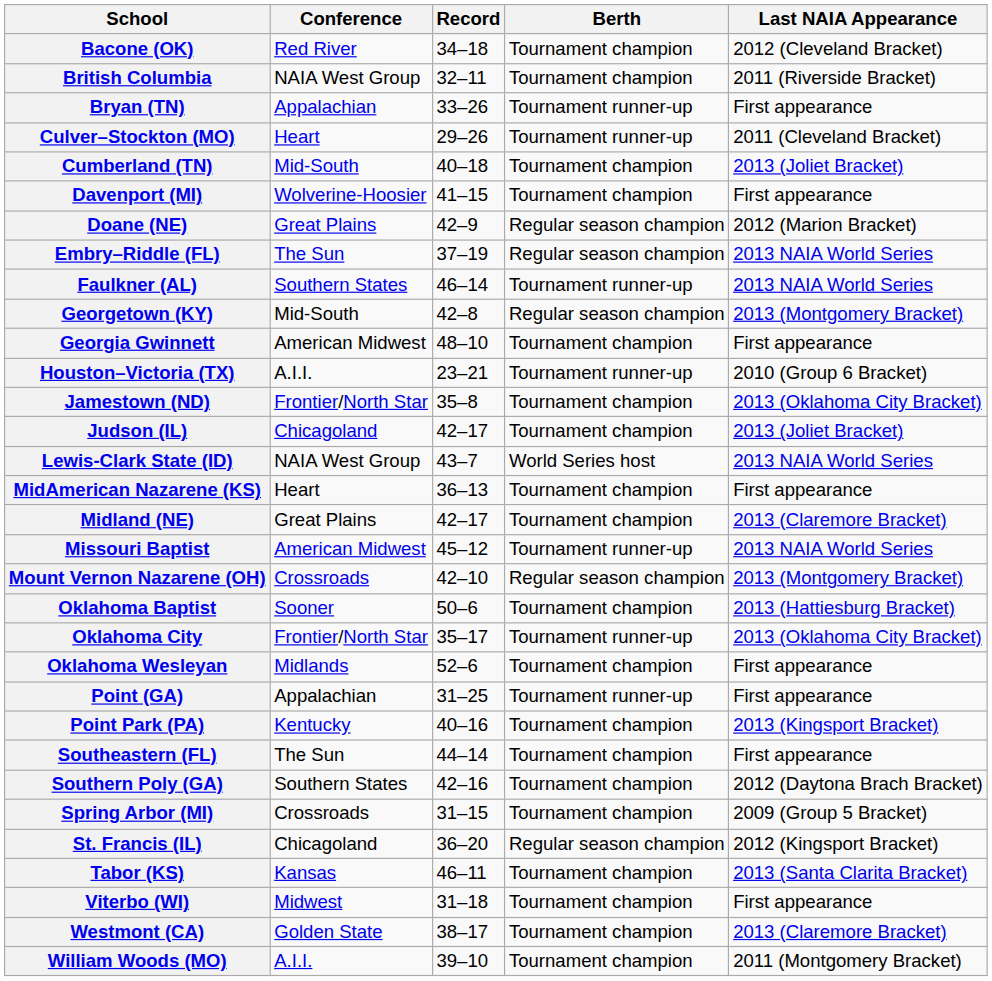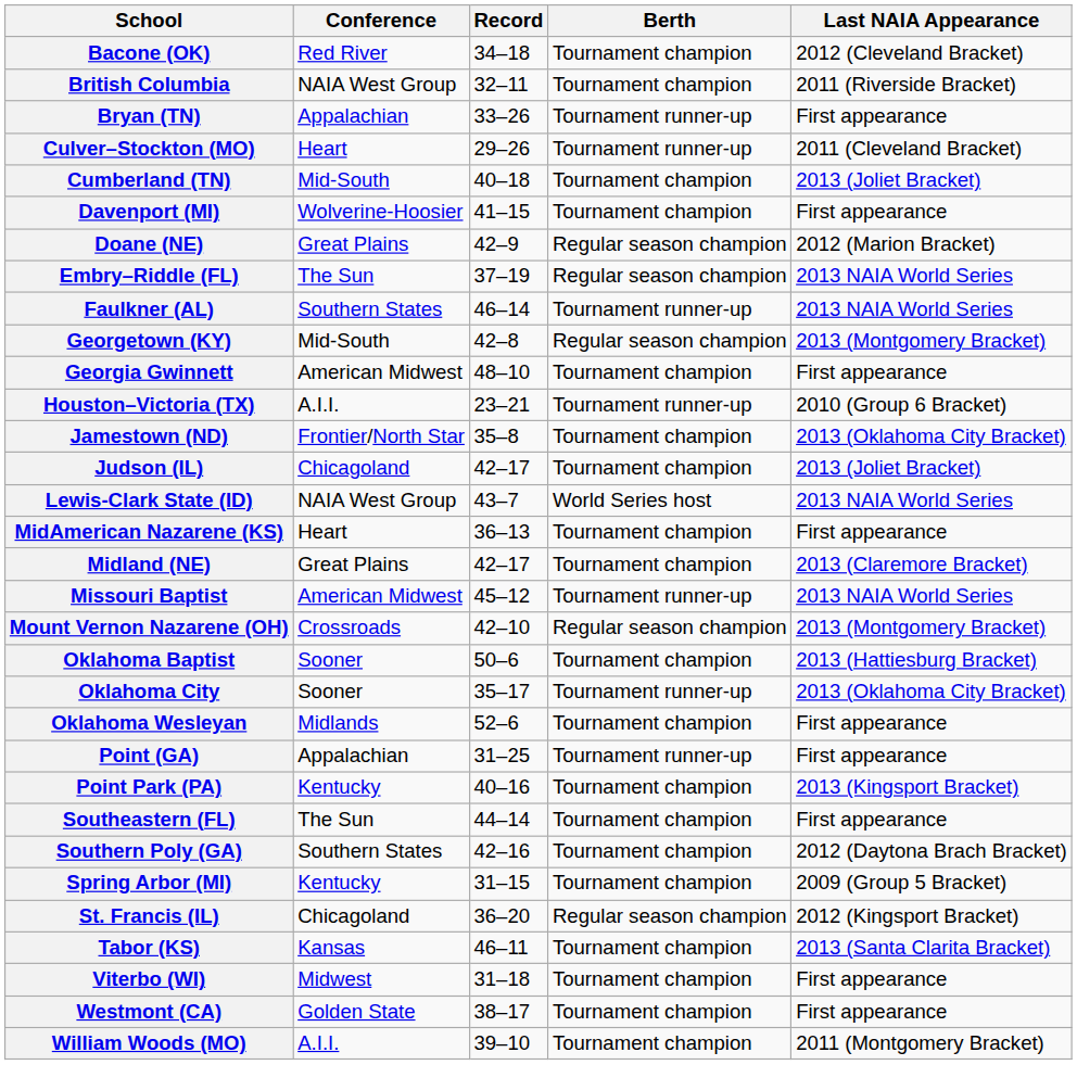Oklahoma City | Conference: Frontier/North Star -> Sooner
Spring Arbor (MI) | Conference: Crossroads -> Kentucky
Westmont (CA) | Last NAIA Appearance: 2013 (Claremore Bracket) -> First appearance
